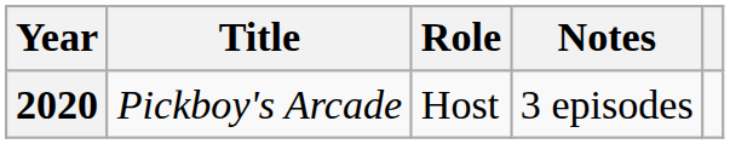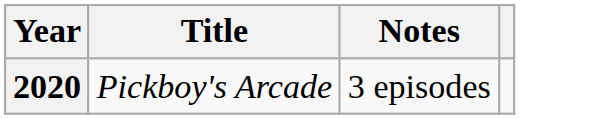- column: Role | Host
